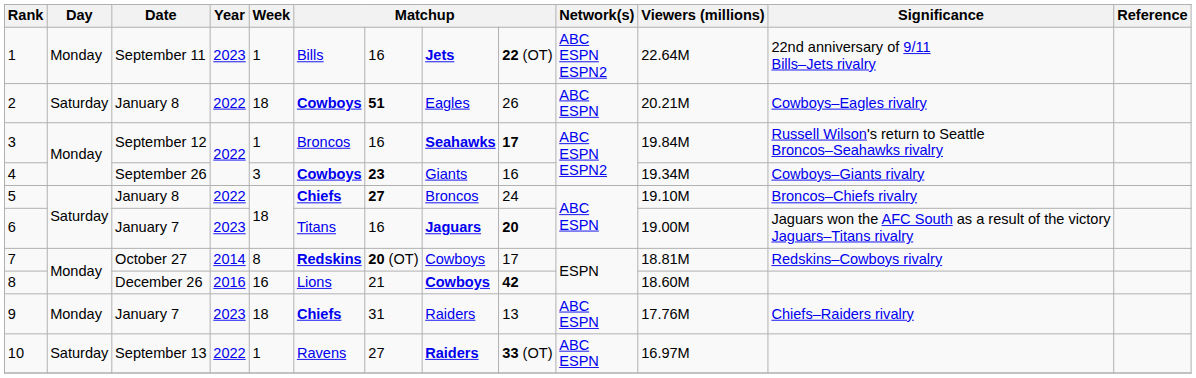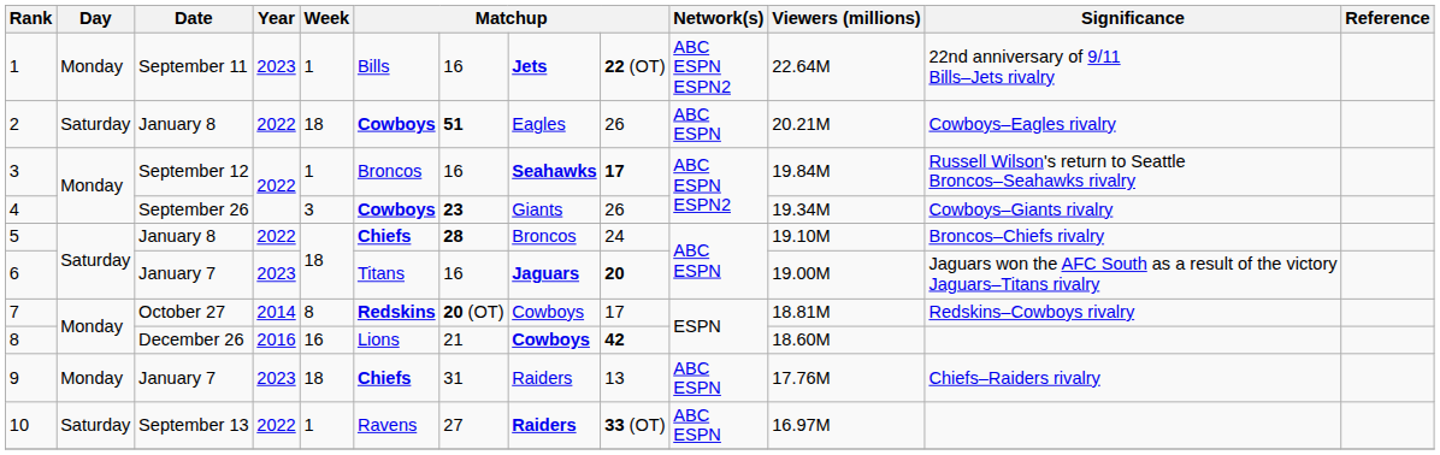4 | column 9: 16 -> 26
5 | column 7: 27 -> 28
